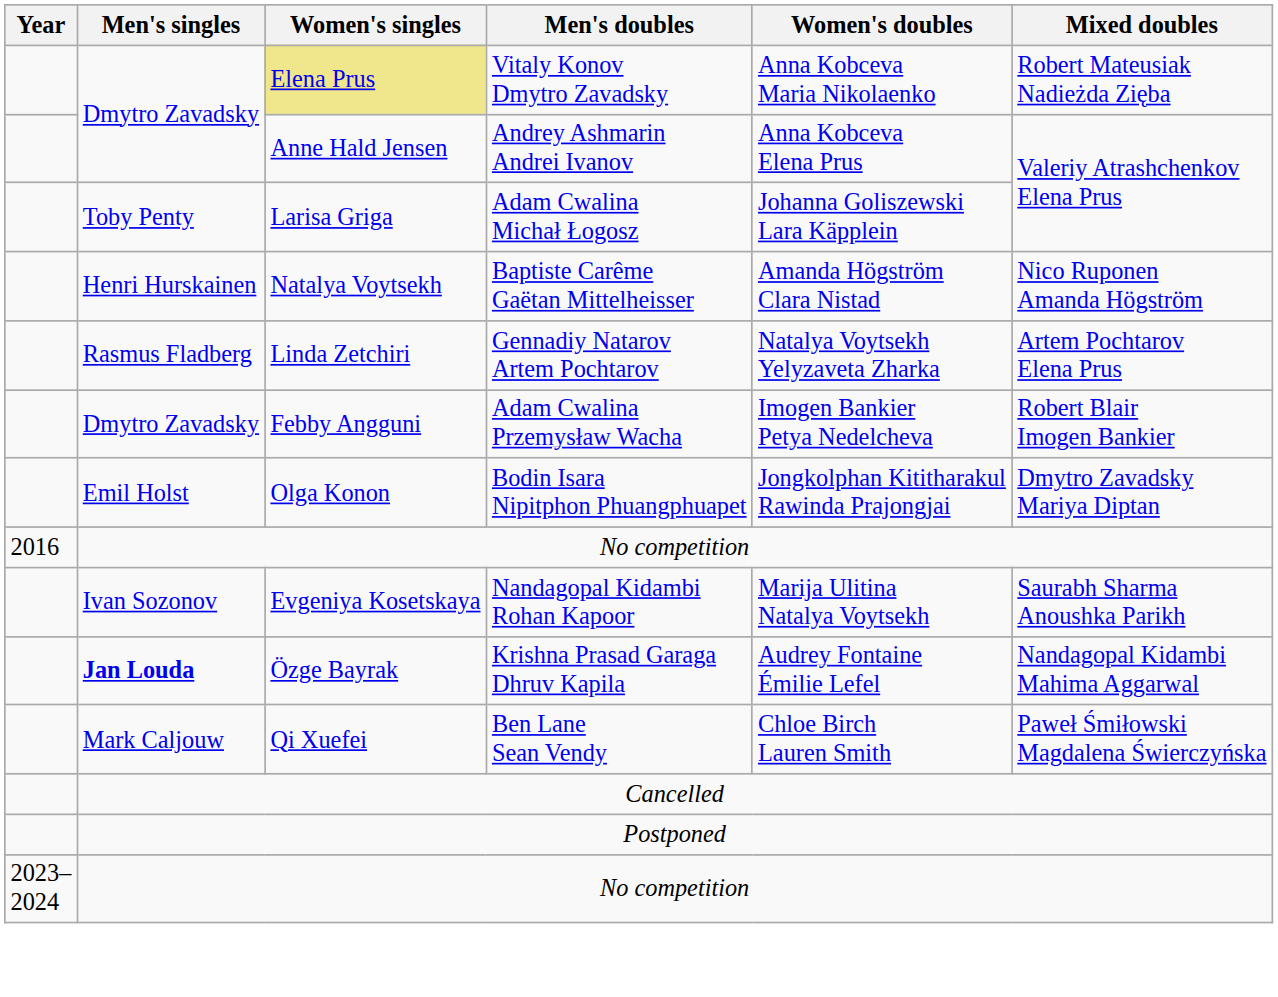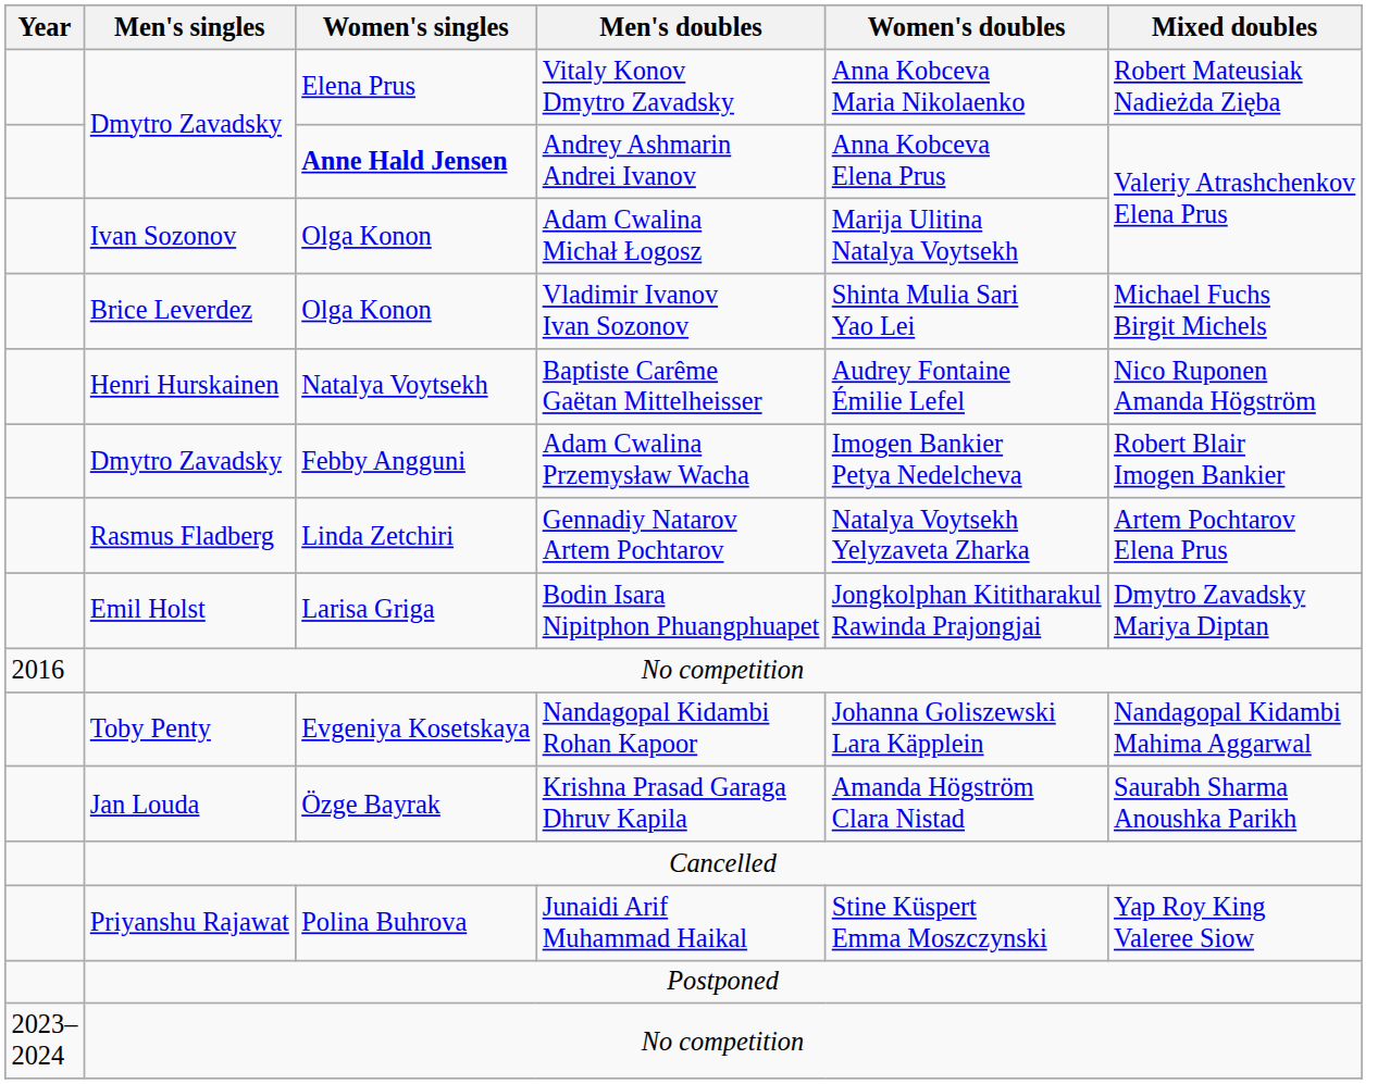Vitaly Konov Dmytro Zavadsky | Women's singles: khaki background -> no background
Andrey Ashmarin Andrei Ivanov | Women's singles: normal -> bold
Adam Cwalina Michał Łogosz | Men's singles: Toby Penty -> Ivan Sozonov
Adam Cwalina Michał Łogosz | Women's singles: Larisa Griga -> Olga Konon
Adam Cwalina Michał Łogosz | Women's doubles: Johanna Goliszewski Lara Käpplein -> Marija Ulitina Natalya Voytsekh
+ row: Brice Leverdez | Olga Konon | Vladimir Ivanov Ivan Sozonov | Shinta Mulia Sari Yao Lei | Michael Fuchs Birgit Michels
Baptiste Carême Gaëtan Mittelheisser | Women's doubles: Amanda Högström Clara Nistad -> Audrey Fontaine Émilie Lefel
rows swapped: Adam Cwalina Przemysław Wacha <-> Gennadiy Natarov Artem Pochtarov
Bodin Isara Nipitphon Phuangphuapet | Women's singles: Olga Konon -> Larisa Griga
Nandagopal Kidambi Rohan Kapoor | Men's singles: Ivan Sozonov -> Toby Penty
Nandagopal Kidambi Rohan Kapoor | Women's doubles: Marija Ulitina Natalya Voytsekh -> Johanna Goliszewski Lara Käpplein
Nandagopal Kidambi Rohan Kapoor | Mixed doubles: Saurabh Sharma Anoushka Parikh -> Nandagopal Kidambi Mahima Aggarwal
Krishna Prasad Garaga Dhruv Kapila | Men's singles: bold -> normal
Krishna Prasad Garaga Dhruv Kapila | Women's doubles: Audrey Fontaine Émilie Lefel -> Amanda Högström Clara Nistad
Krishna Prasad Garaga Dhruv Kapila | Mixed doubles: Nandagopal Kidambi Mahima Aggarwal -> Saurabh Sharma Anoushka Parikh
- row: Mark Caljouw | Qi Xuefei | Ben Lane Sean Vendy | Chloe Birch Lauren Smith | Paweł Śmiłowski Magdalena Świerczyńska
+ row: Priyanshu Rajawat | Polina Buhrova | Junaidi Arif Muhammad Haikal | Stine Küspert Emma Moszczynski | Yap Roy King Valeree Siow
